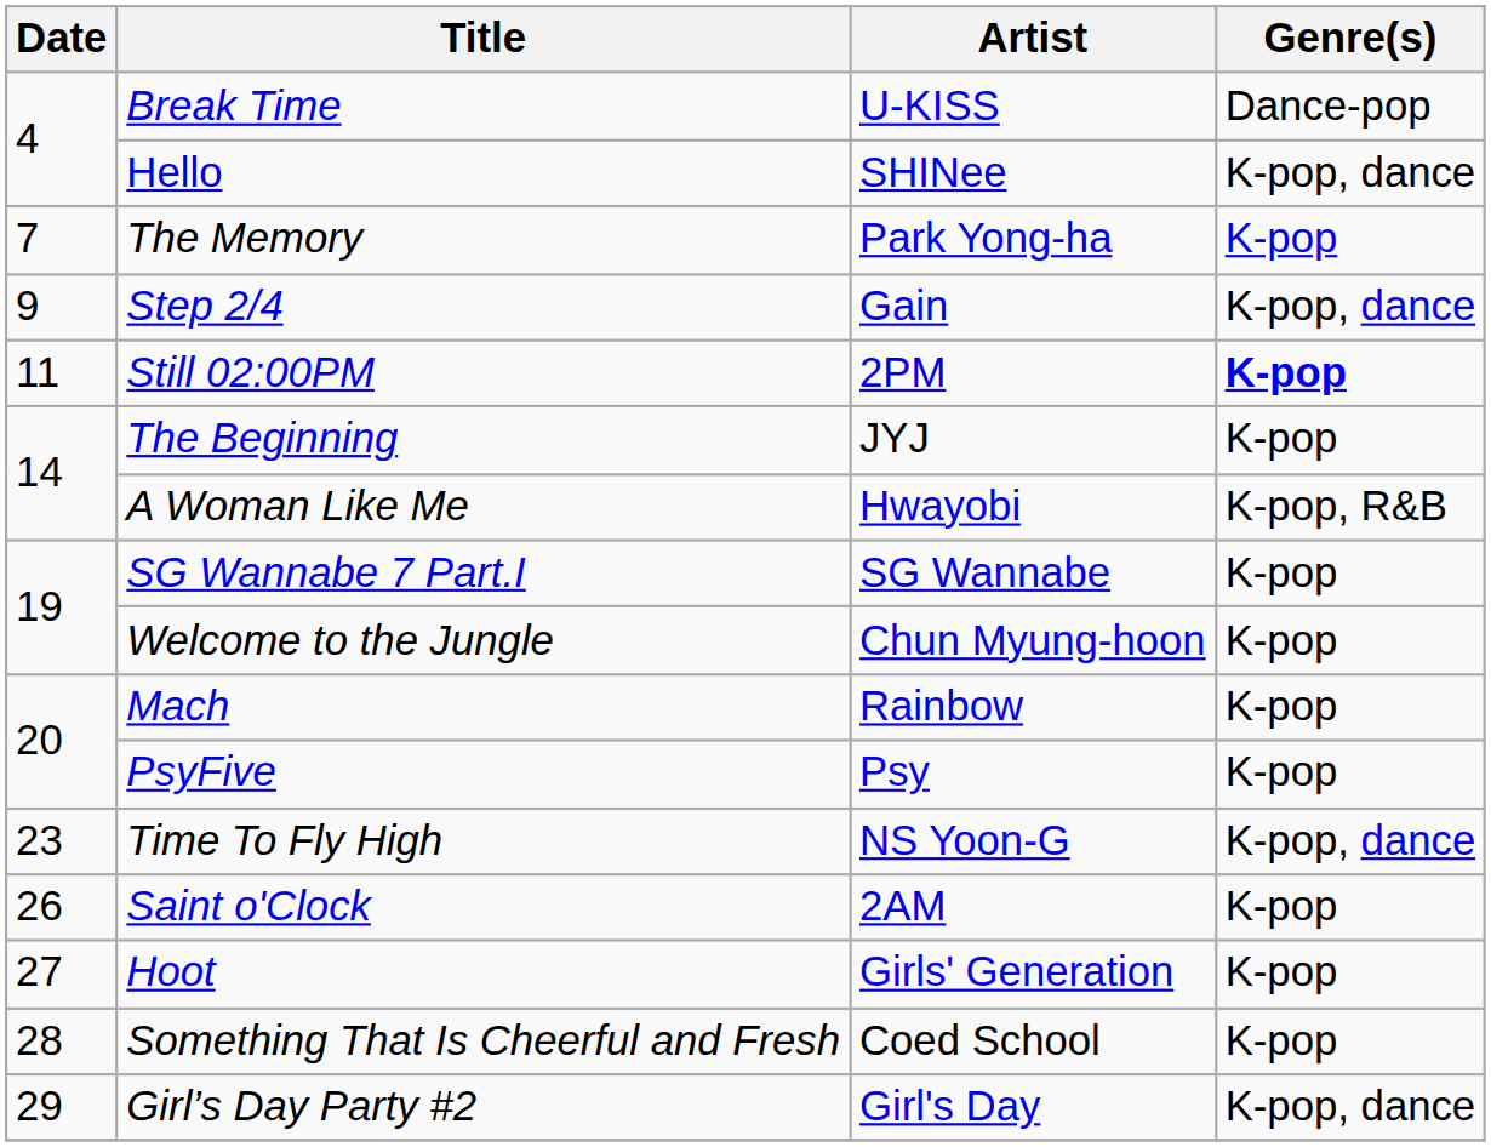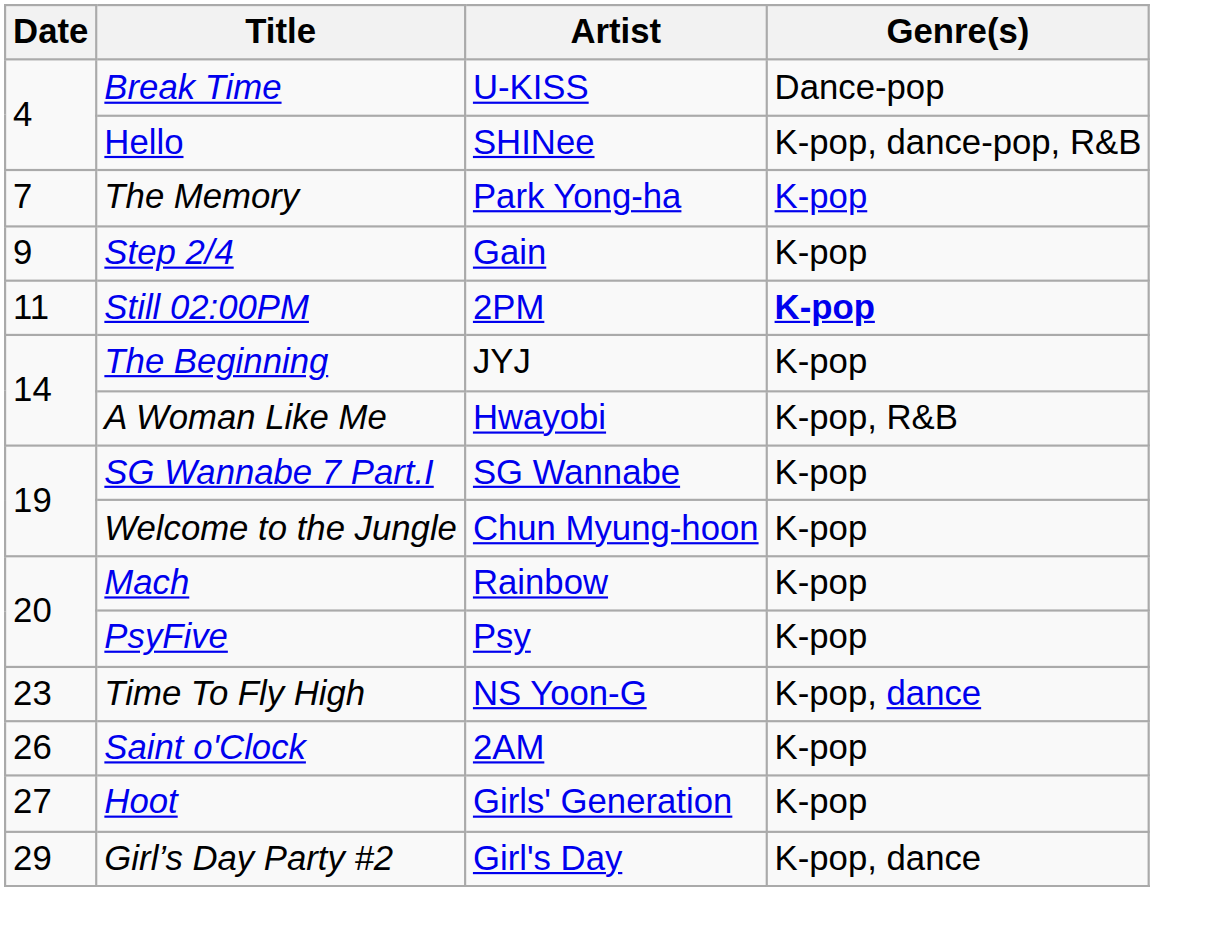Hello | Genre(s): K-pop, dance -> K-pop, dance-pop, R&B
Step 2/4 | Genre(s): K-pop, dance -> K-pop
- row: 28 | Something That Is Cheerful and Fresh | Coed School | K-pop
